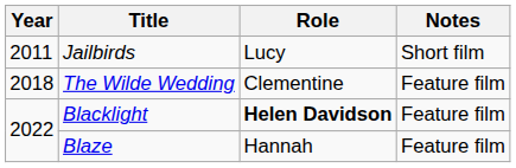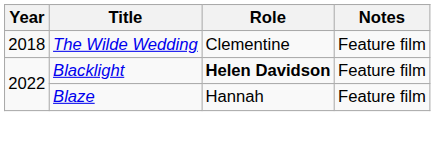- row: 2011 | Jailbirds | Lucy | Short film
